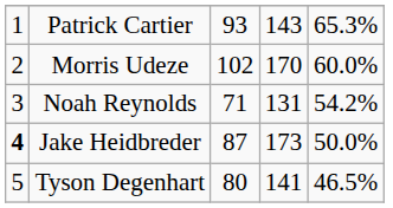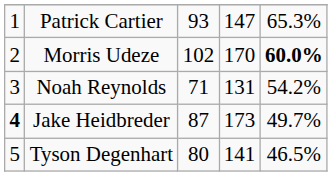Patrick Cartier | column 4: 143 -> 147
Morris Udeze | column 5: normal -> bold
Jake Heidbreder | column 5: 50.0% -> 49.7%
